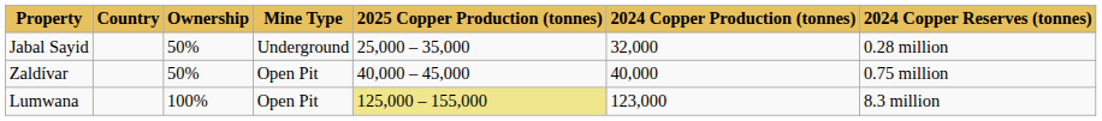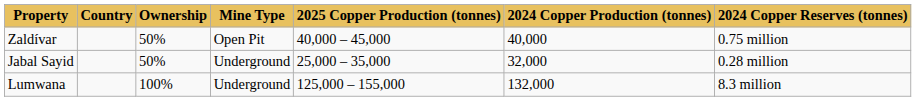rows swapped: Zaldívar <-> Jabal Sayid
Lumwana | Mine Type: Open Pit -> Underground
Lumwana | 2025 Copper Production (tonnes): khaki background -> no background
Lumwana | 2024 Copper Production (tonnes): 123,000 -> 132,000
